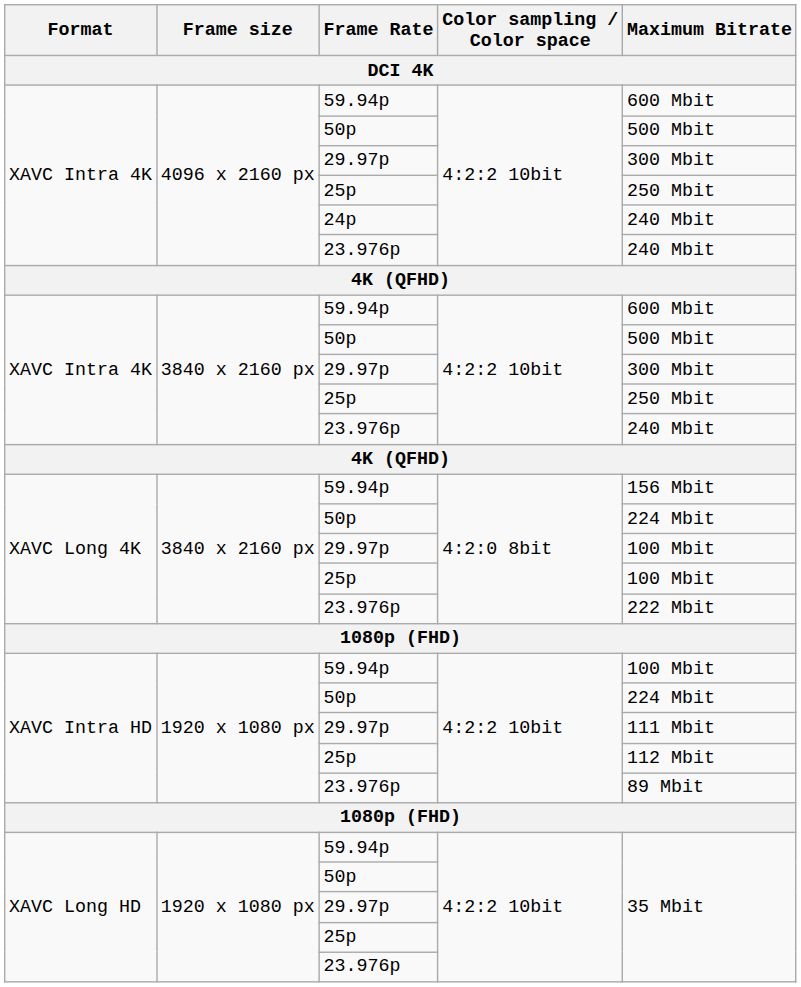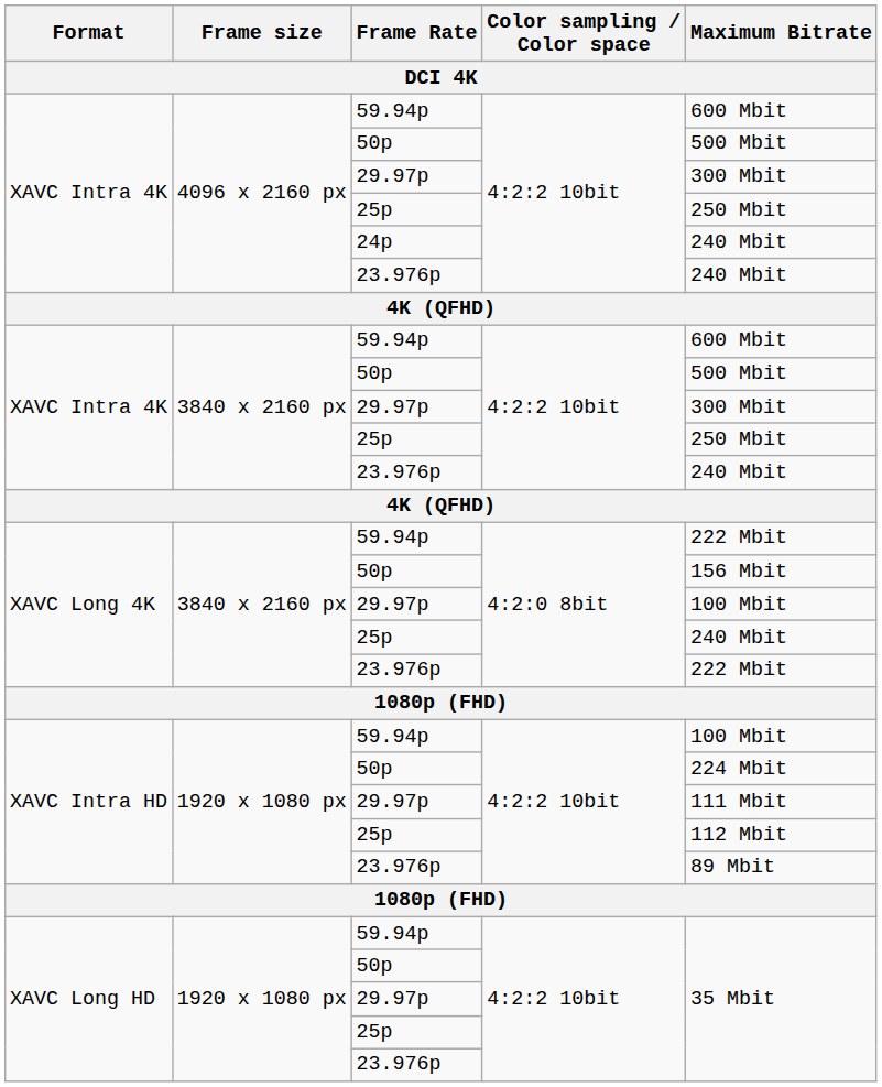XAVC Long 4K / 59.94p | Maximum Bitrate: 156 Mbit -> 222 Mbit
XAVC Long 4K / 50p | Maximum Bitrate: 224 Mbit -> 156 Mbit
XAVC Long 4K / 25p | Maximum Bitrate: 100 Mbit -> 240 Mbit
